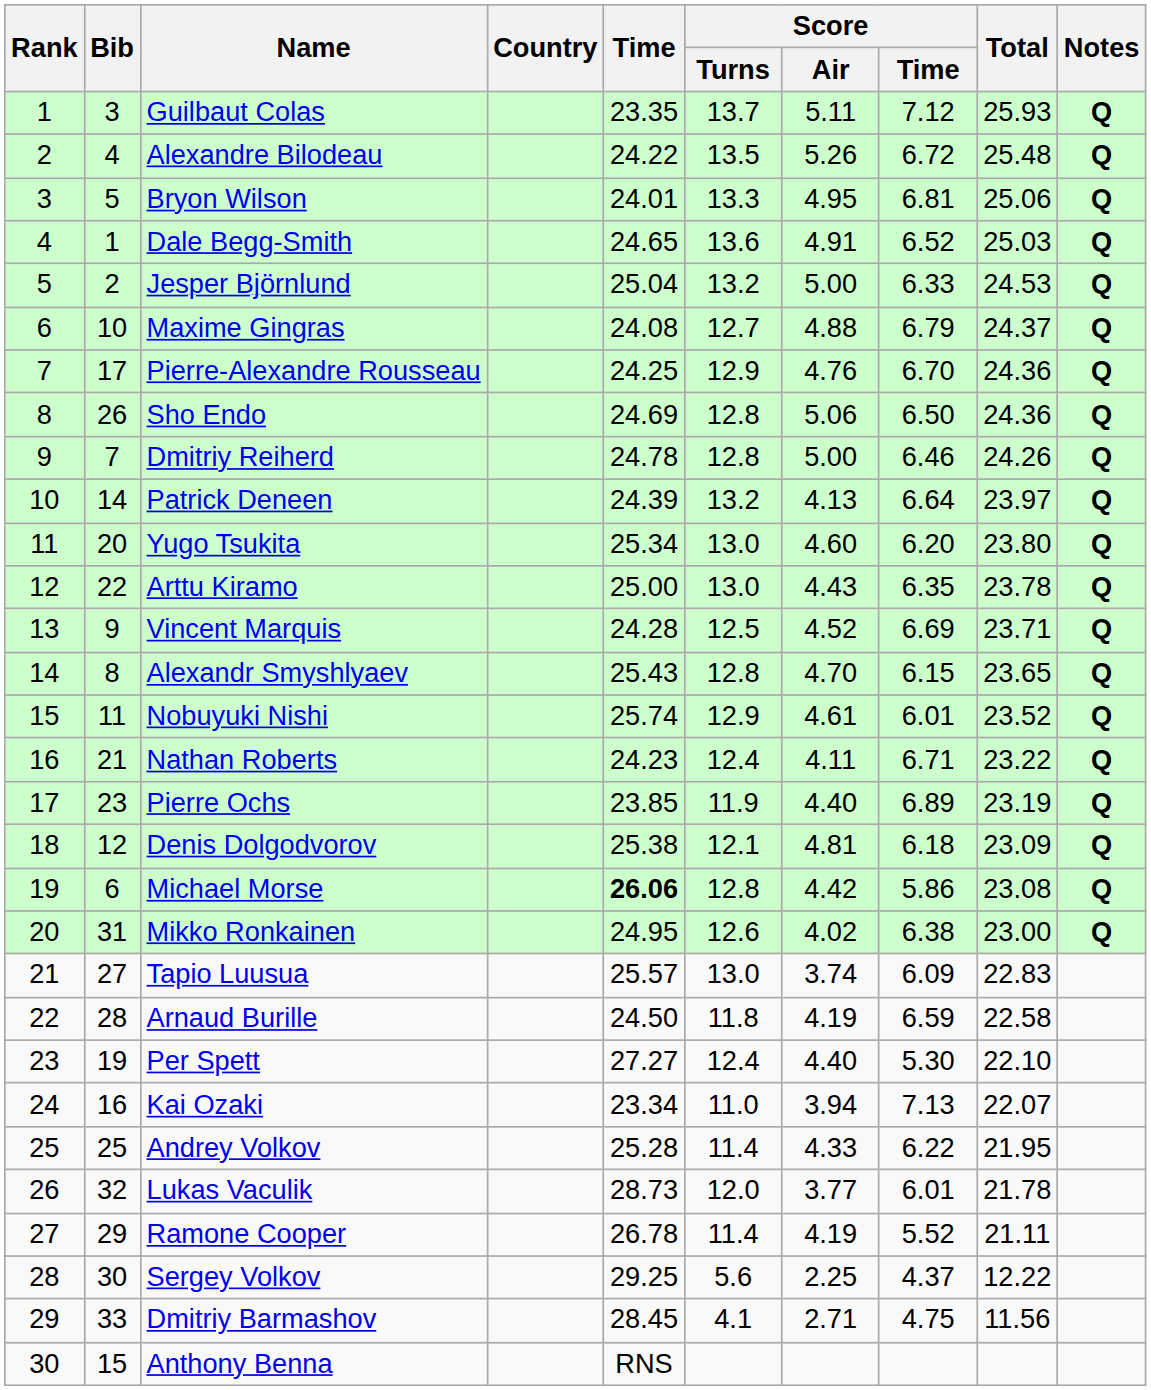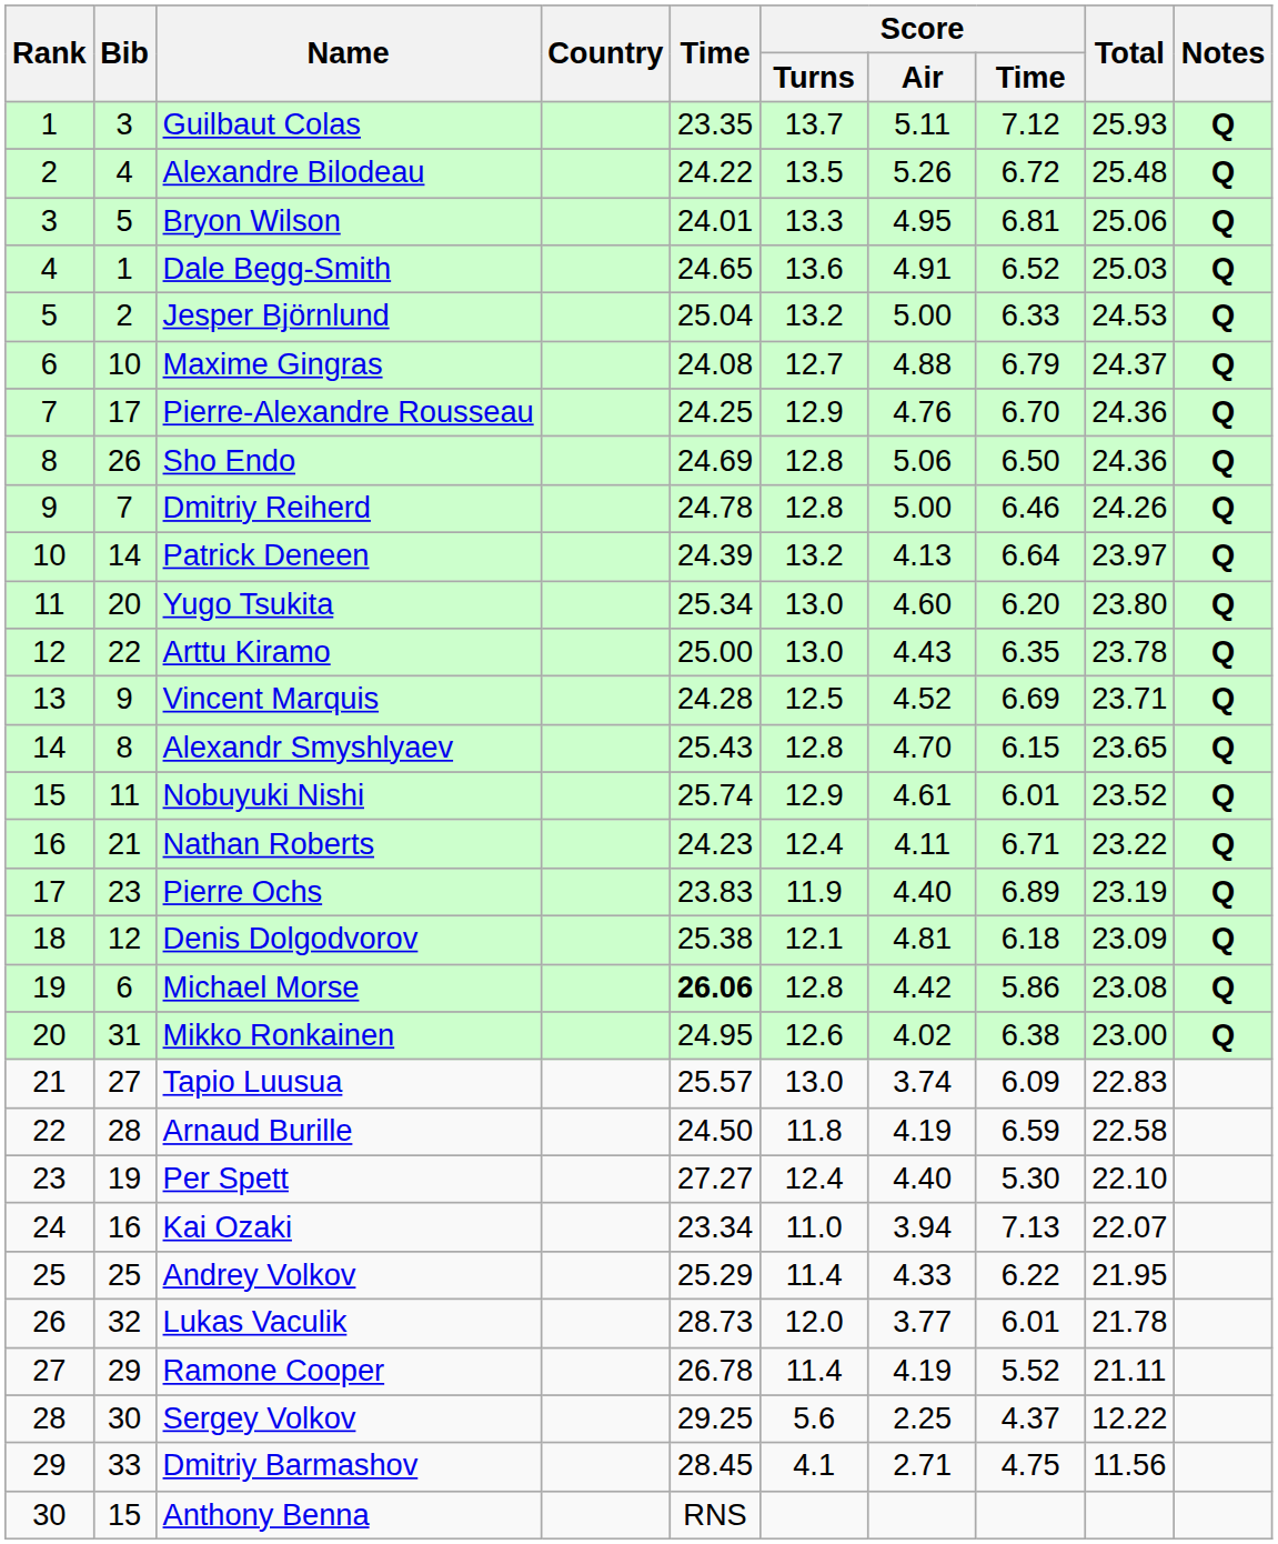Pierre Ochs | Time: 23.85 -> 23.83
Andrey Volkov | Time: 25.28 -> 25.29
